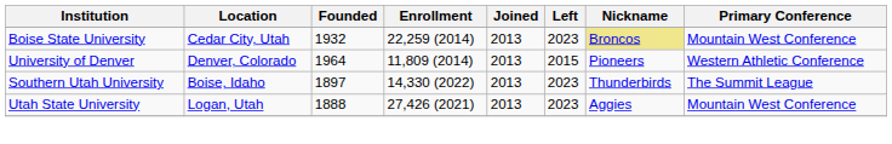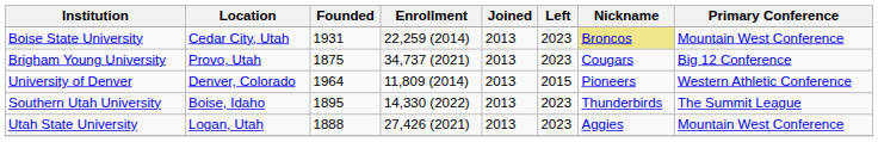Boise State University | Founded: 1932 -> 1931
+ row: Brigham Young University | Provo, Utah | 1875 | 34,737 (2021) | 2013 | 2023 | Cougars | Big 12 Conference
Southern Utah University | Founded: 1897 -> 1895
